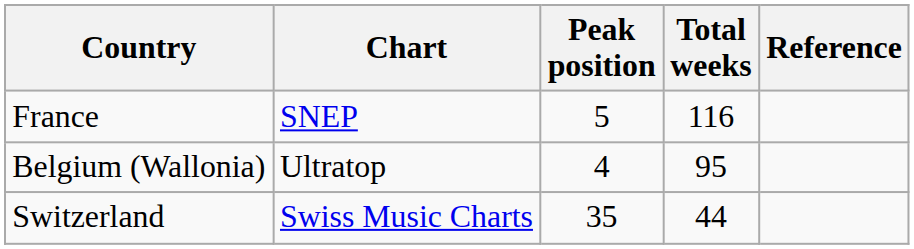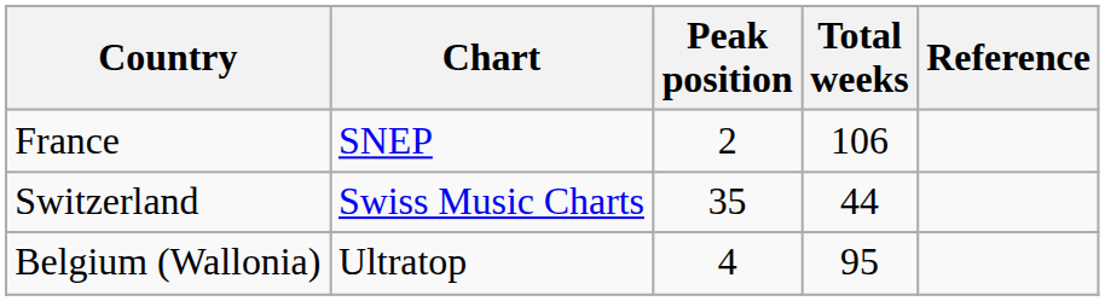France | Peak position: 5 -> 2
France | Total weeks: 116 -> 106
rows swapped: Belgium (Wallonia) <-> Switzerland
